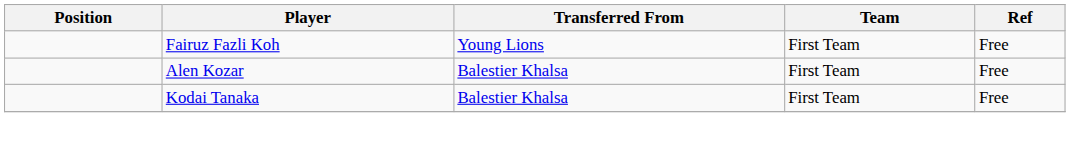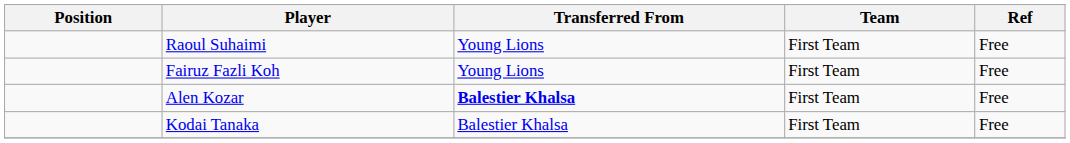+ row: Raoul Suhaimi | Young Lions | First Team | Free
Alen Kozar | Transferred From: normal -> bold
